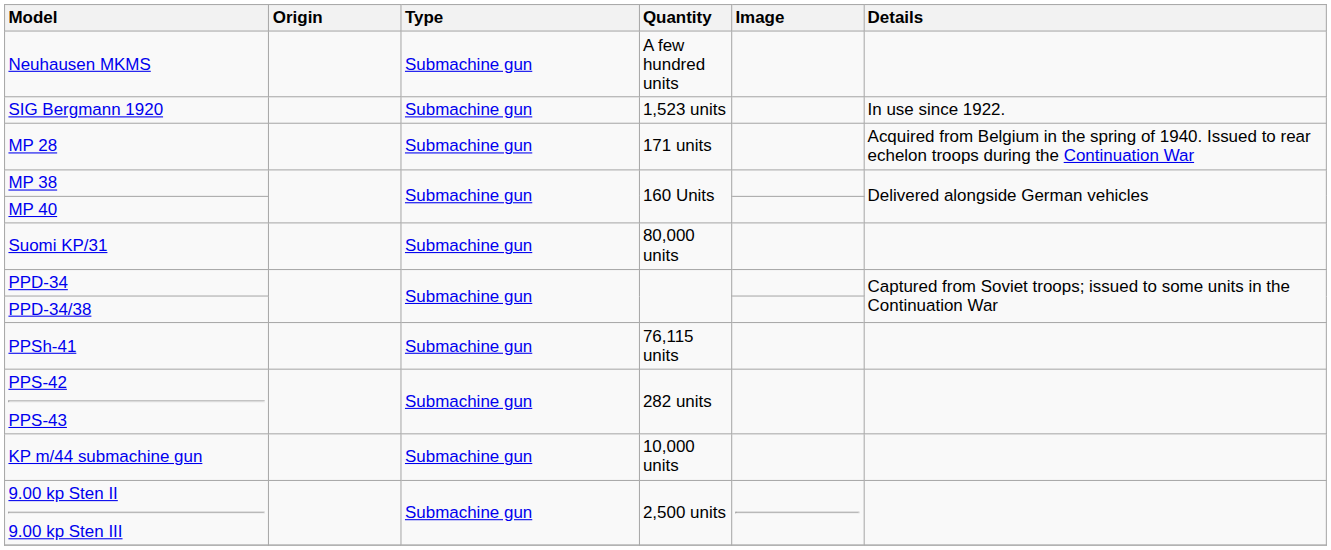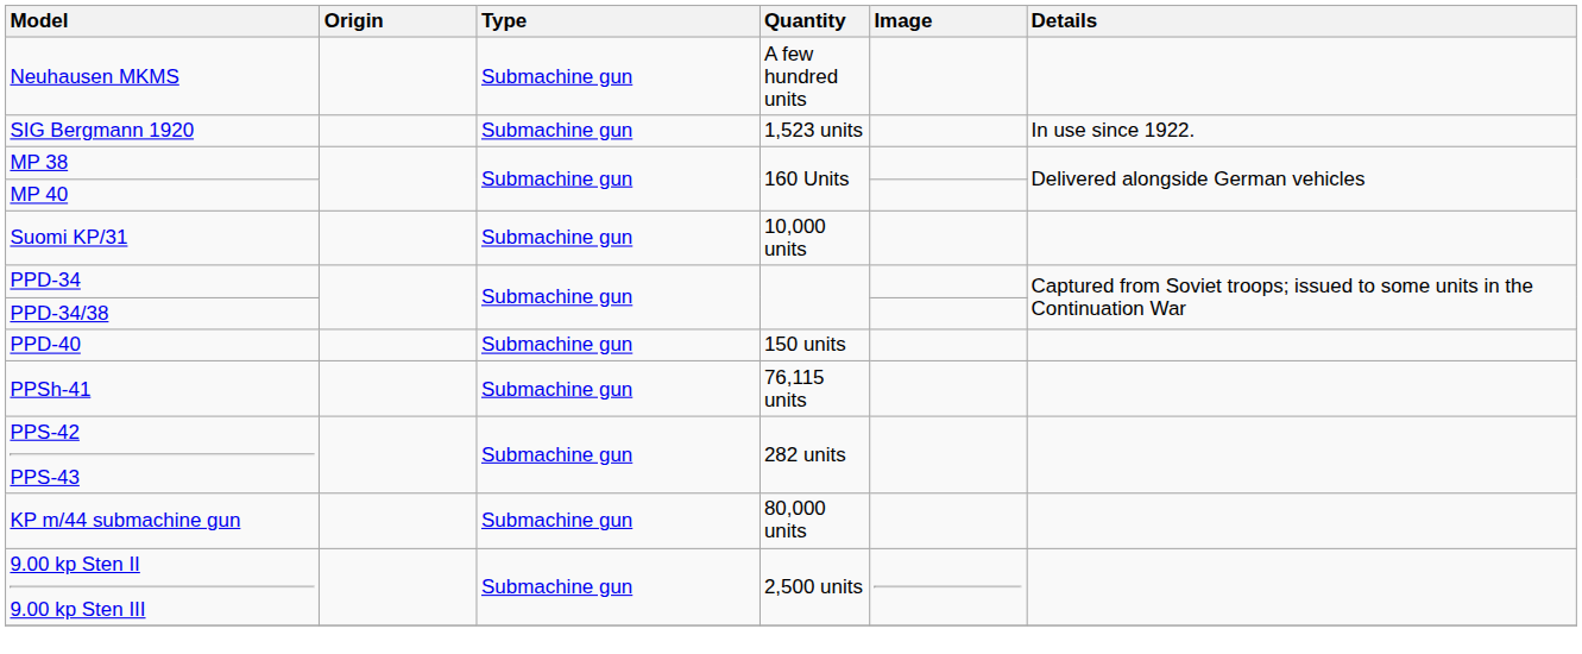- row: MP 28 | Submachine gun | 171 units | Acquired from Belgium in the spring of 1940. Issued to rear echelon troops during the Continuation War
Suomi KP/31 | Quantity: 80,000 units -> 10,000 units
+ row: PPD-40 | Submachine gun | 150 units
KP m/44 submachine gun | Quantity: 10,000 units -> 80,000 units
